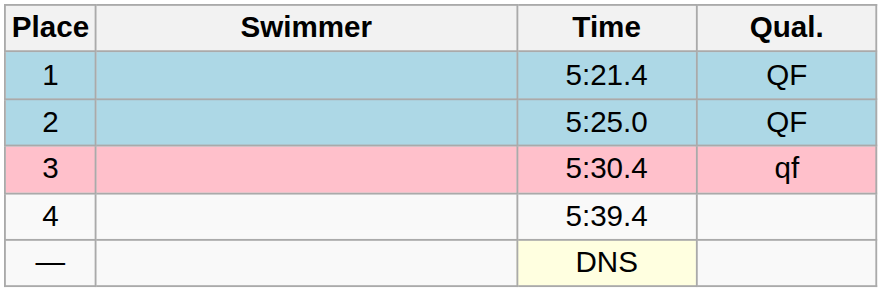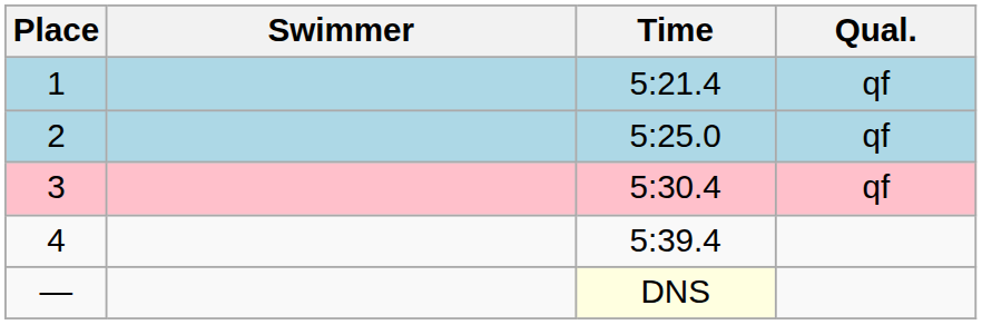1 | Qual.: QF -> qf
2 | Qual.: QF -> qf
